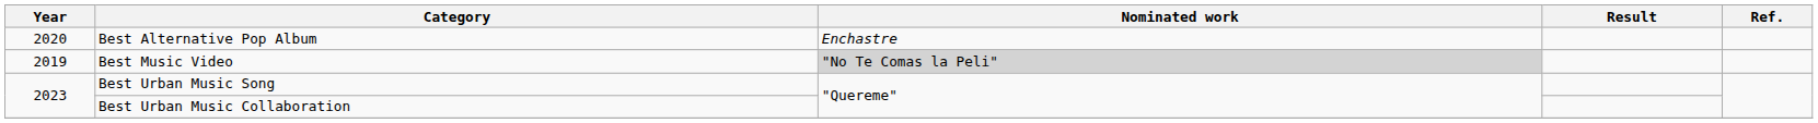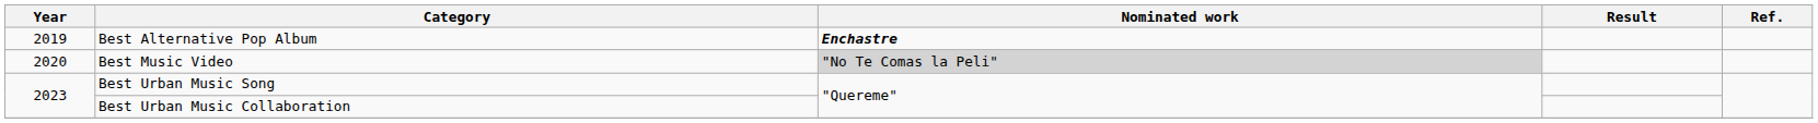Best Alternative Pop Album | Year: 2020 -> 2019
Best Alternative Pop Album | Nominated work: normal -> bold
Best Music Video | Year: 2019 -> 2020
